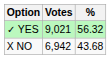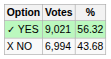X NO | Votes: 6,942 -> 6,994
